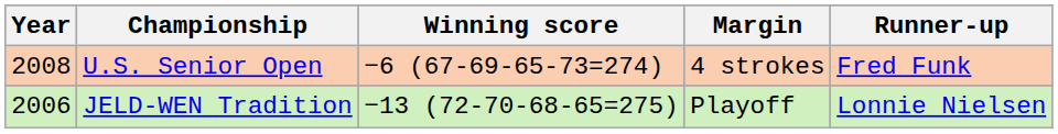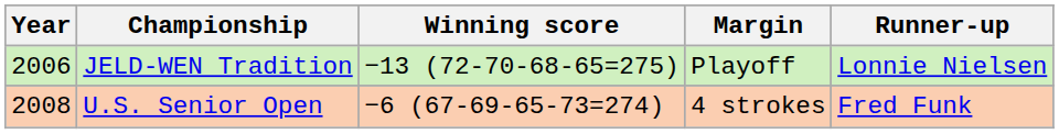rows swapped: JELD-WEN Tradition <-> U.S. Senior Open
